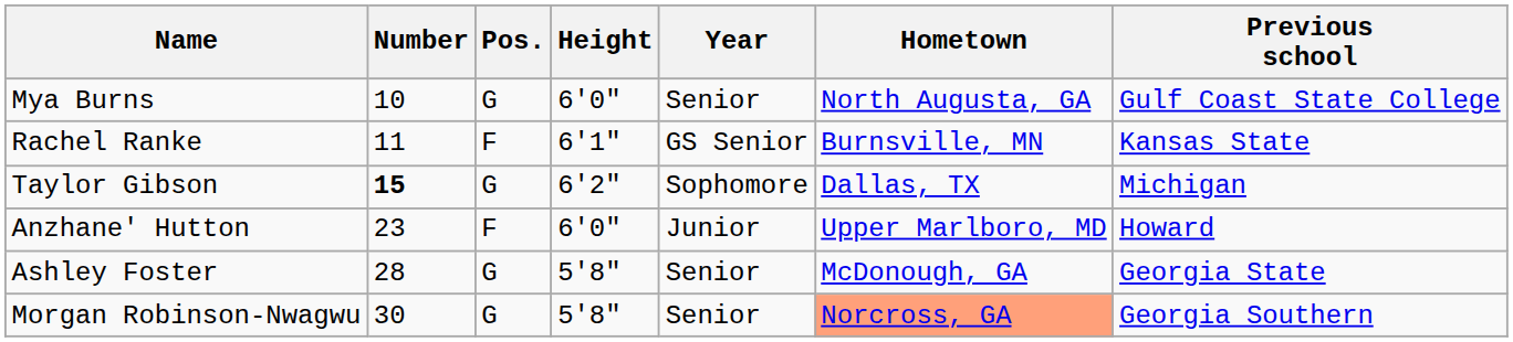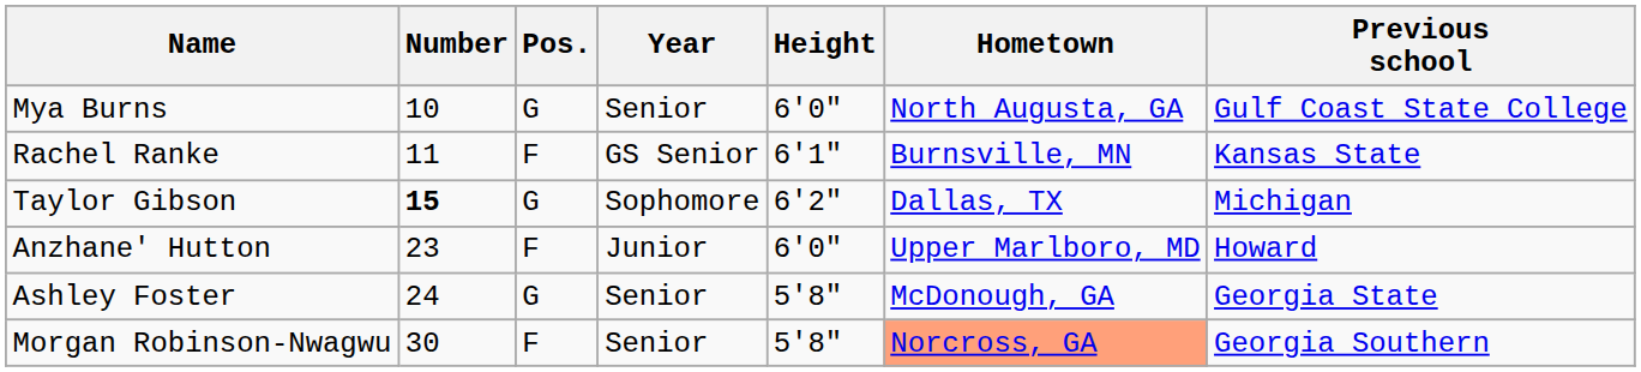columns swapped: Height <-> Year
Ashley Foster | Number: 28 -> 24
Morgan Robinson-Nwagwu | Pos.: G -> F
